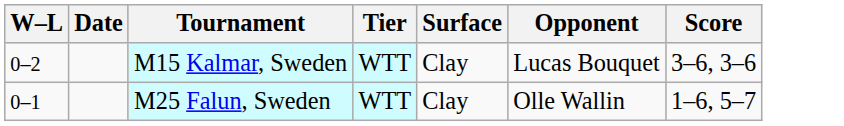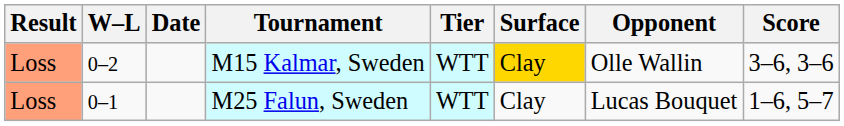+ column: Result | Loss | Loss
M15 Kalmar, Sweden | Surface: no background -> gold background
M15 Kalmar, Sweden | Opponent: Lucas Bouquet -> Olle Wallin
M25 Falun, Sweden | Opponent: Olle Wallin -> Lucas Bouquet
